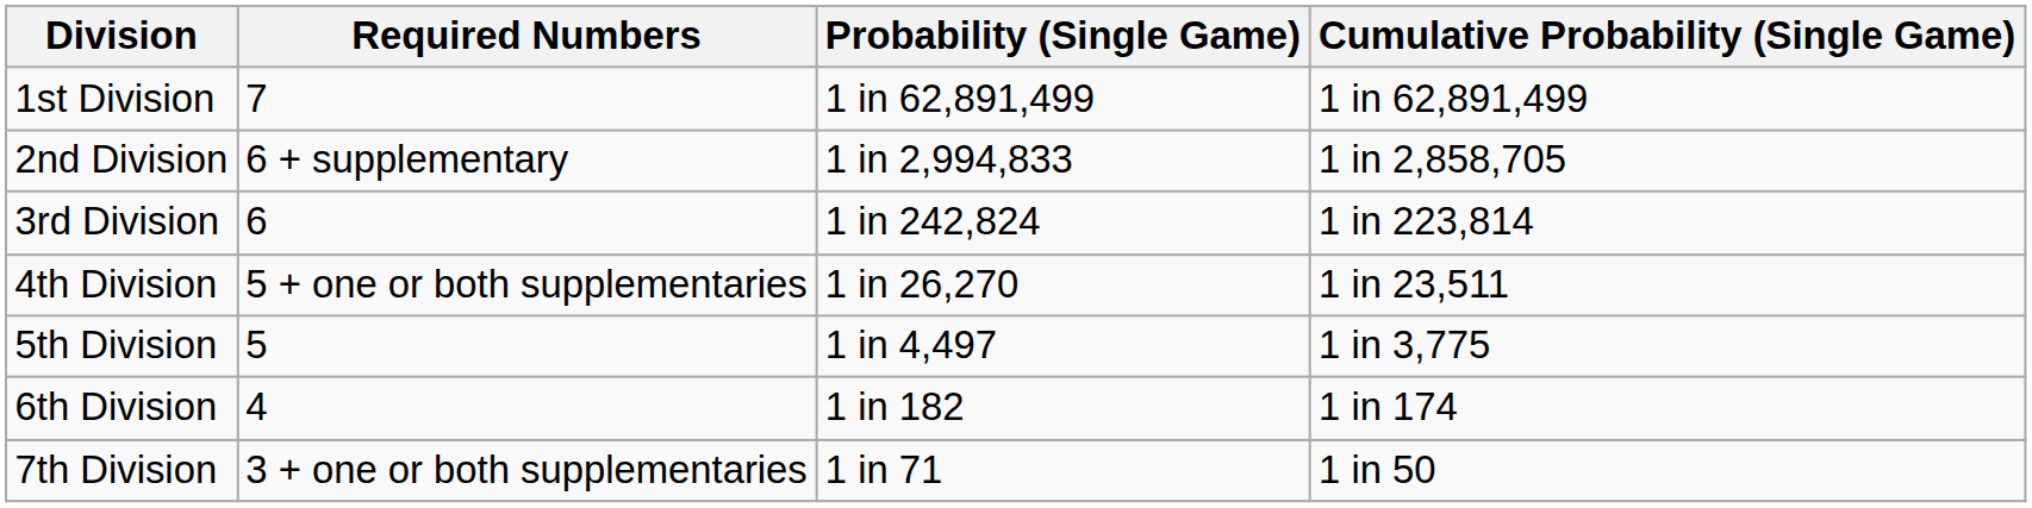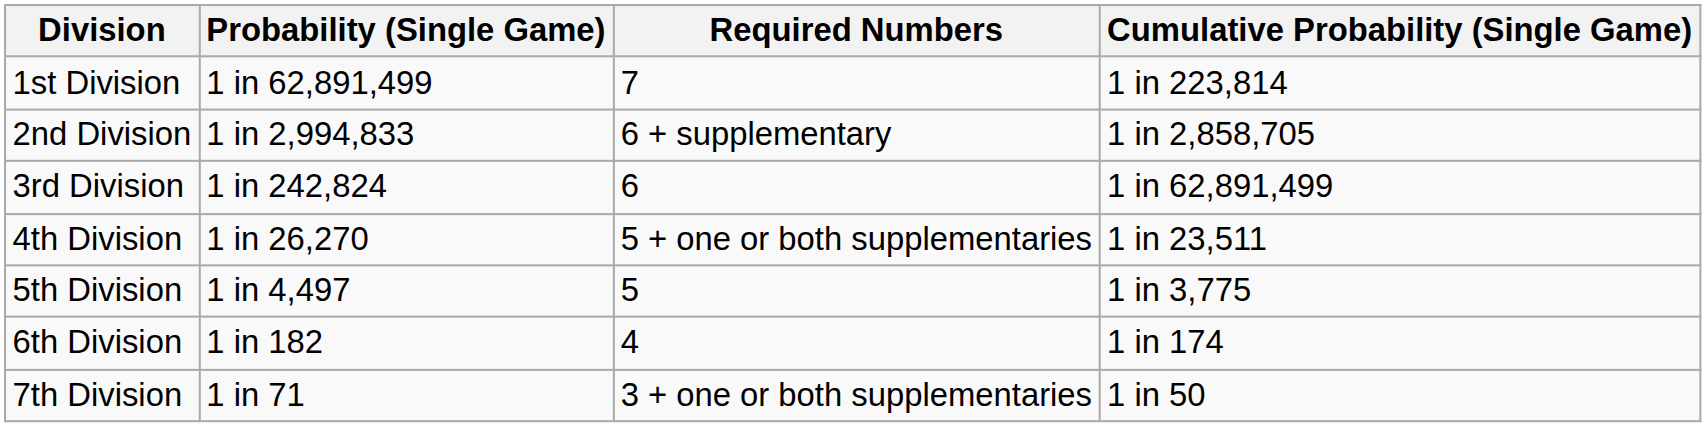columns swapped: Required Numbers <-> Probability (Single Game)
1st Division | Cumulative Probability (Single Game): 1 in 62,891,499 -> 1 in 223,814
3rd Division | Cumulative Probability (Single Game): 1 in 223,814 -> 1 in 62,891,499
